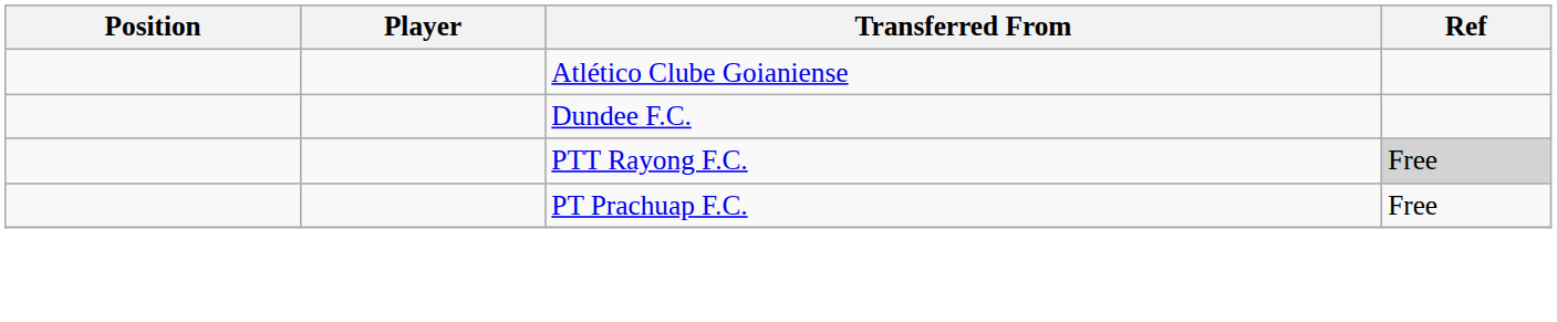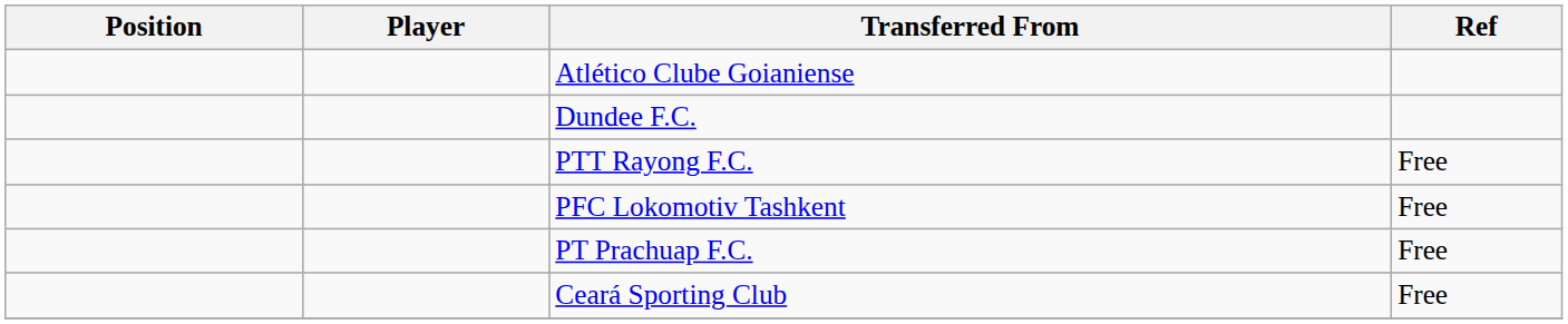PTT Rayong F.C. | Ref: lightgrey background -> no background
+ row: PFC Lokomotiv Tashkent | Free
+ row: Ceará Sporting Club | Free
